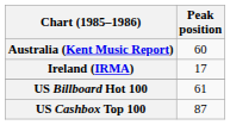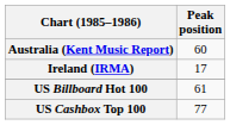US Cashbox Top 100 | Peak position: 87 -> 77
